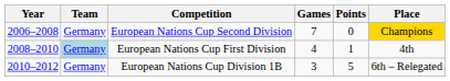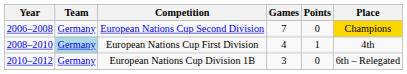European Nations Cup Division 1B | Points: 5 -> 0
